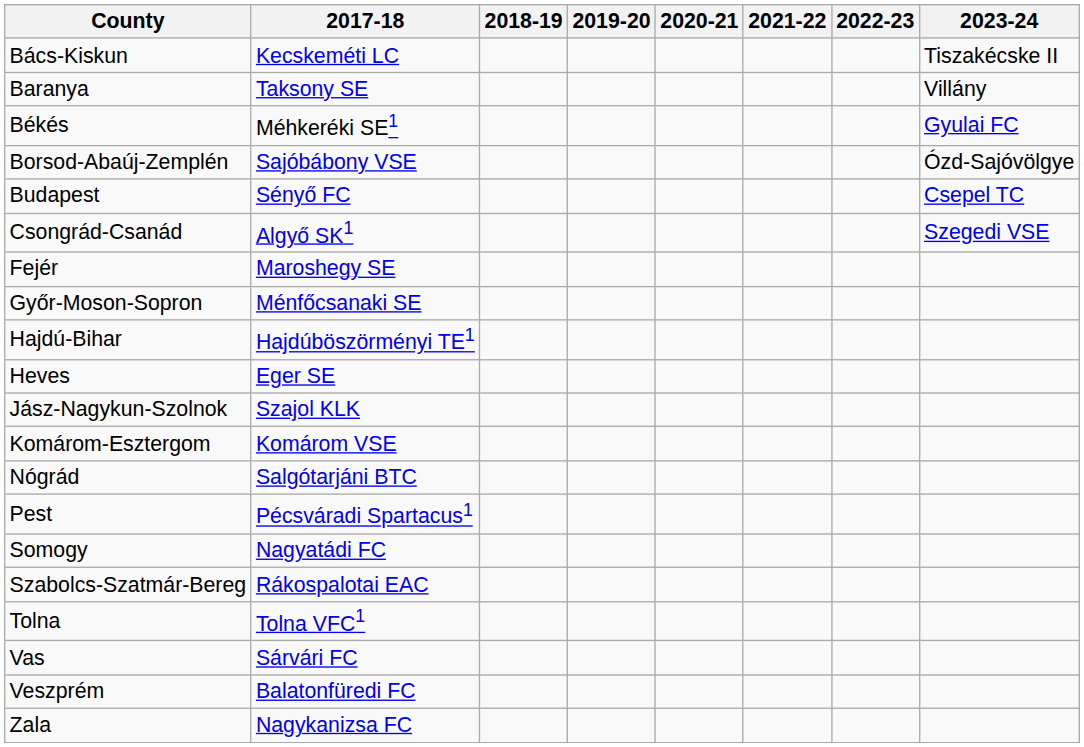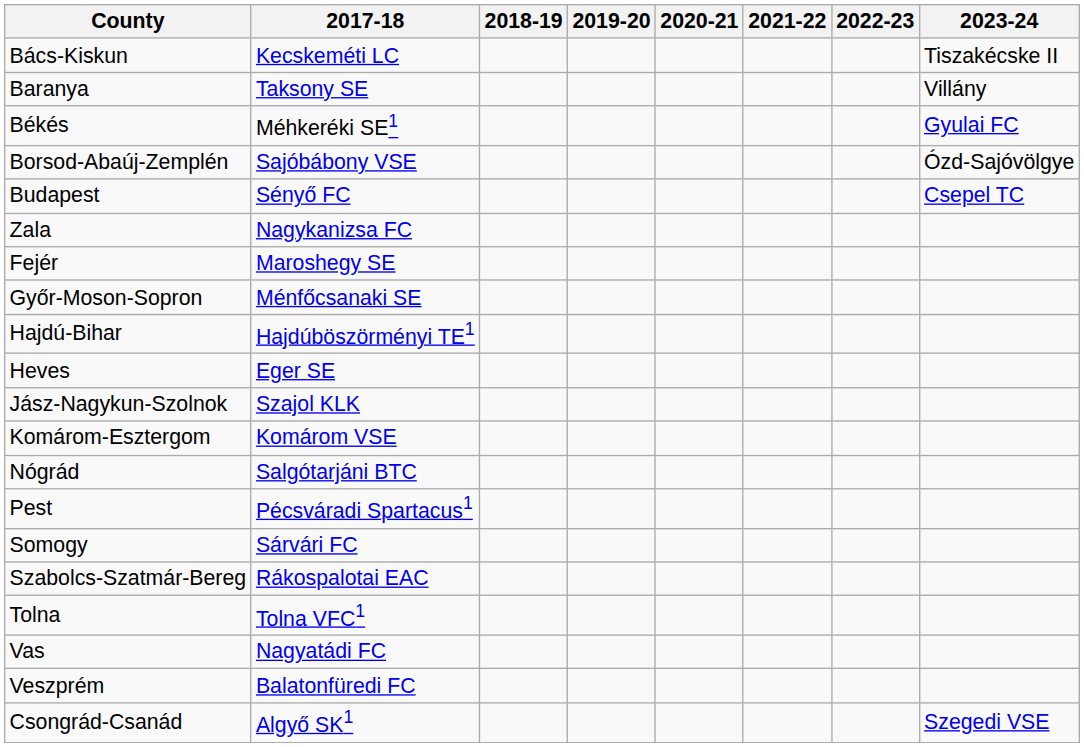rows swapped: Csongrád-Csanád <-> Zala
Somogy | 2017-18: Nagyatádi FC -> Sárvári FC
Vas | 2017-18: Sárvári FC -> Nagyatádi FC
